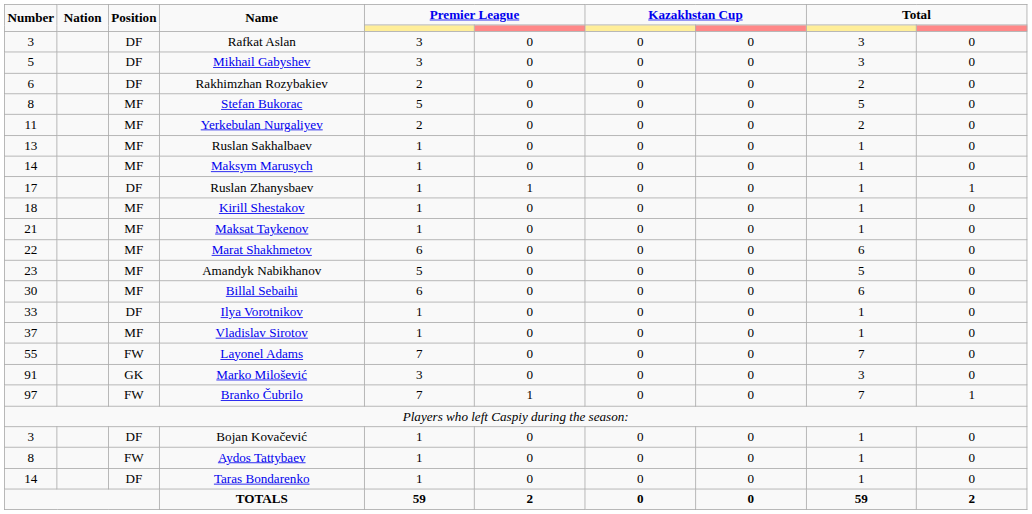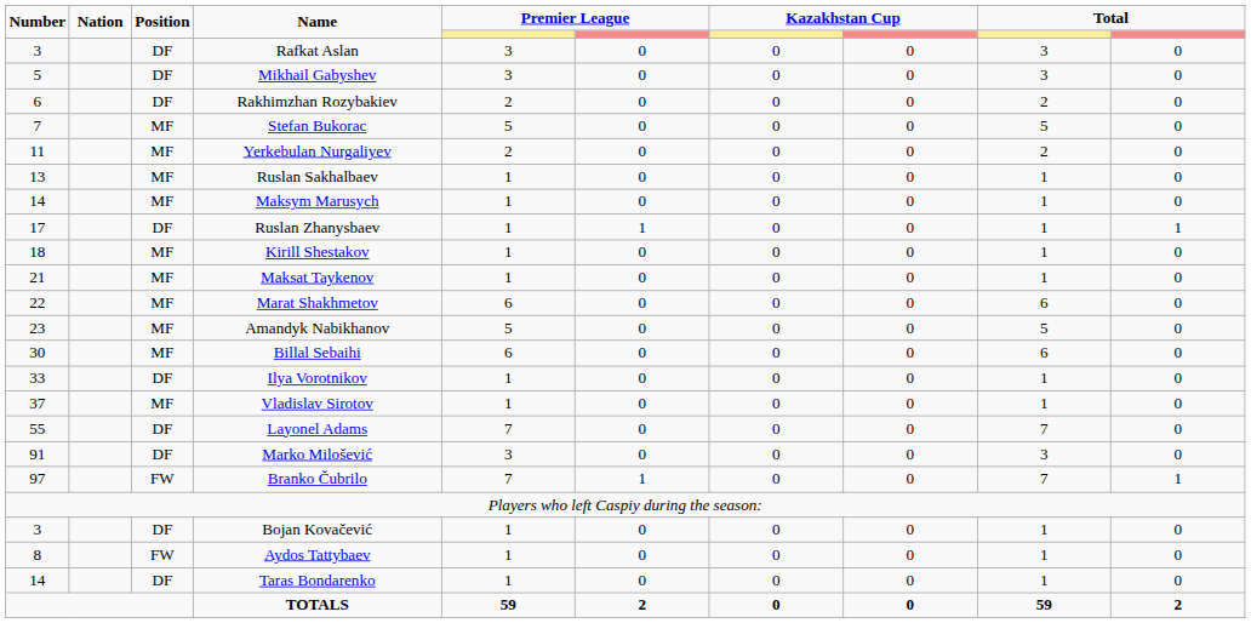Stefan Bukorac | Number: 8 -> 7
Layonel Adams | Position: FW -> DF
Marko Milošević | Position: GK -> DF
